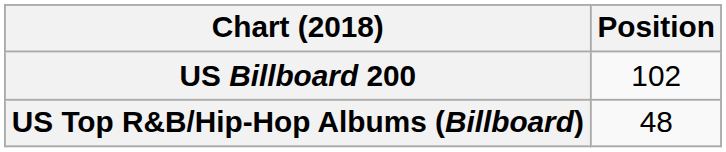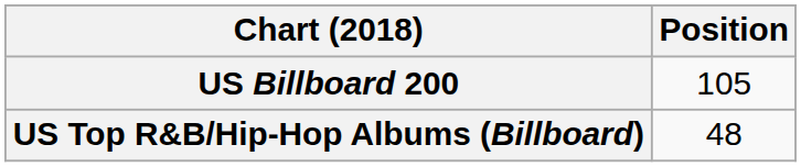US Billboard 200 | Position: 102 -> 105
